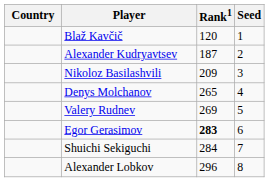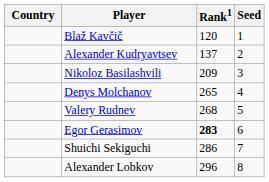Alexander Kudryavtsev | Rank1: 187 -> 137
Valery Rudnev | Rank1: 269 -> 268
Shuichi Sekiguchi | Rank1: 284 -> 286
